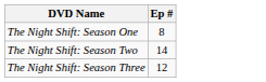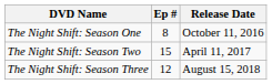+ column: Release Date | October 11, 2016 | April 11, 2017 | August 15, 2018
The Night Shift: Season Two | Ep #: 14 -> 15
